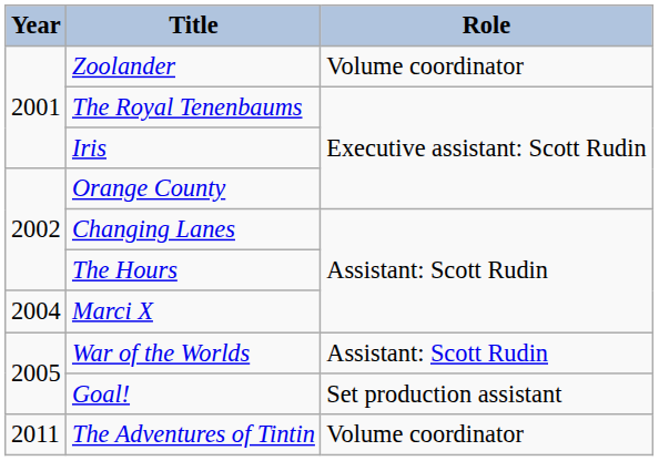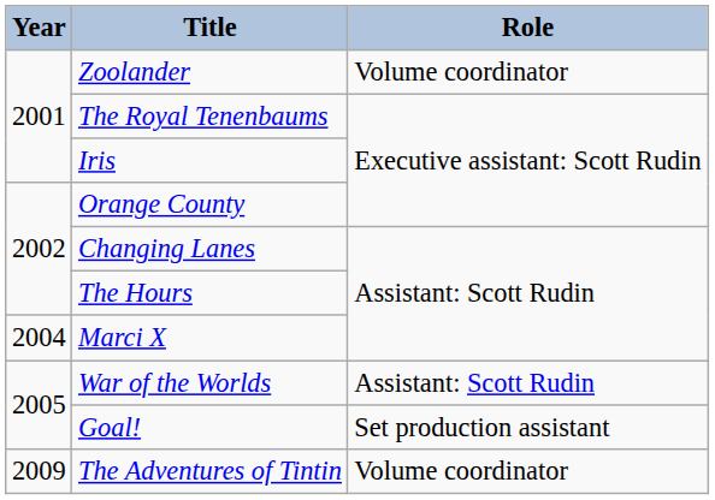The Adventures of Tintin | Year: 2011 -> 2009
